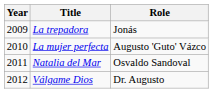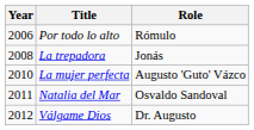+ row: 2006 | Por todo lo alto | Rómulo
La trepadora | Year: 2009 -> 2008
